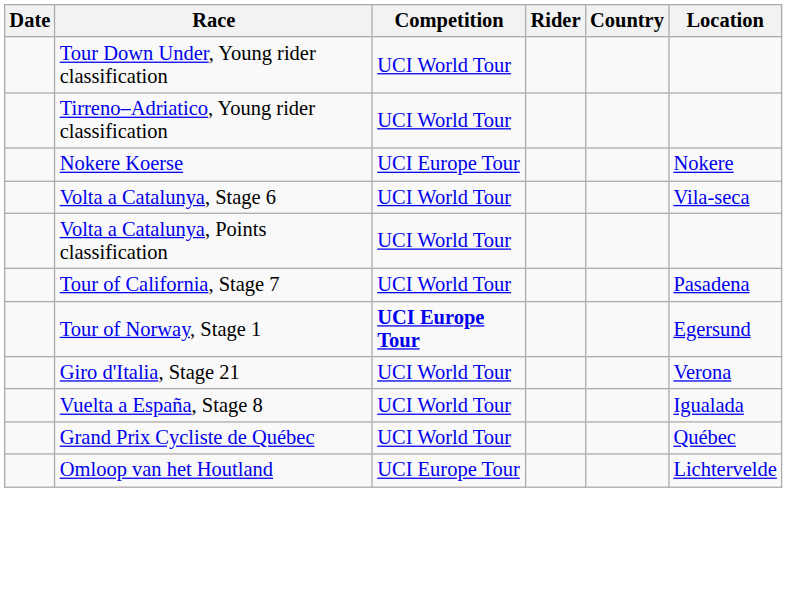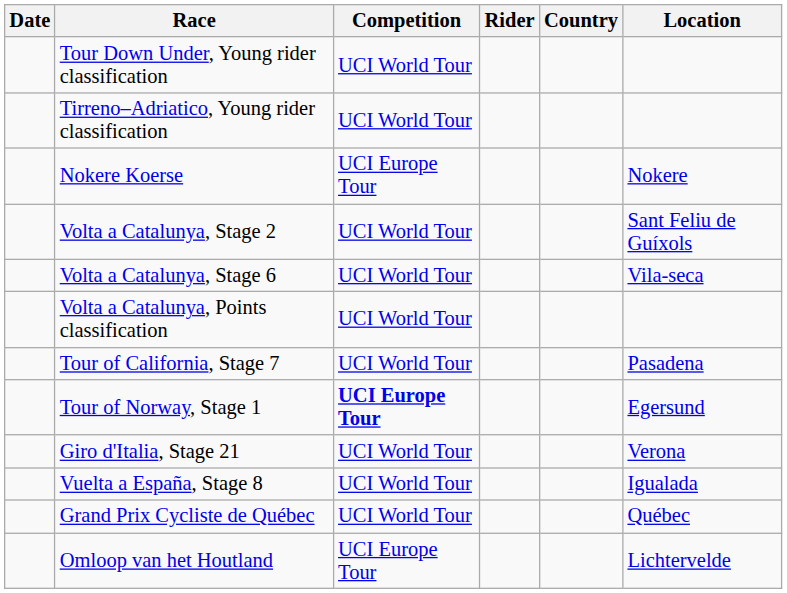+ row: Volta a Catalunya, Stage 2 | UCI World Tour | Sant Feliu de Guíxols
